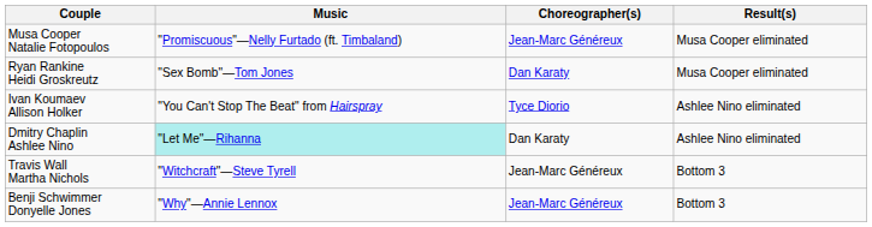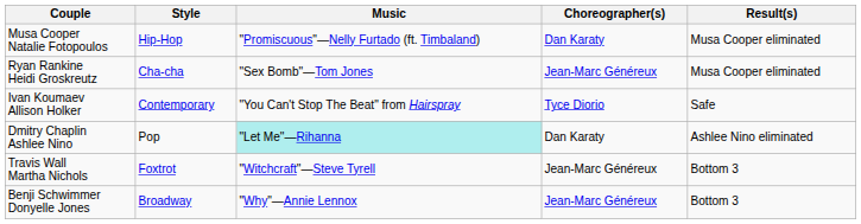+ column: Style | Hip-Hop | Cha-cha | Contemporary | Pop | Foxtrot | Broadway
Musa Cooper Natalie Fotopoulos | Choreographer(s): Jean-Marc Généreux -> Dan Karaty
Ryan Rankine Heidi Groskreutz | Choreographer(s): Dan Karaty -> Jean-Marc Généreux
Ivan Koumaev Allison Holker | Result(s): Ashlee Nino eliminated -> Safe
